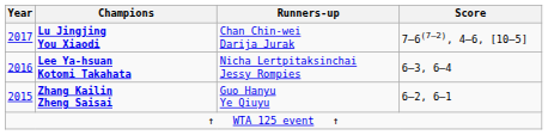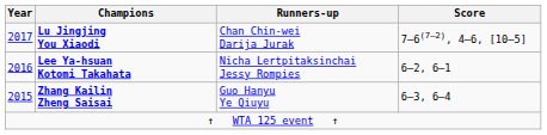Lee Ya-hsuan Kotomi Takahata | Score: 6–3, 6–4 -> 6–2, 6–1
Zhang Kailin Zheng Saisai | Score: 6–2, 6–1 -> 6–3, 6–4
